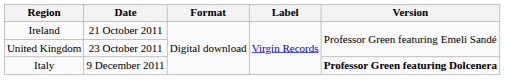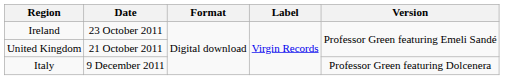Ireland | Date: 21 October 2011 -> 23 October 2011
United Kingdom | Date: 23 October 2011 -> 21 October 2011
Italy | Version: bold -> normal
